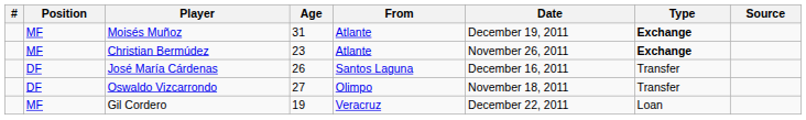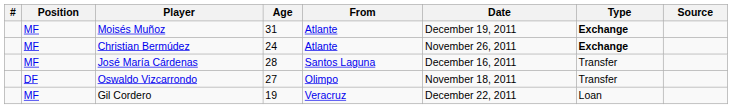Christian Bermúdez | Age: 23 -> 24
José María Cárdenas | Position: DF -> MF
José María Cárdenas | Age: 26 -> 28
